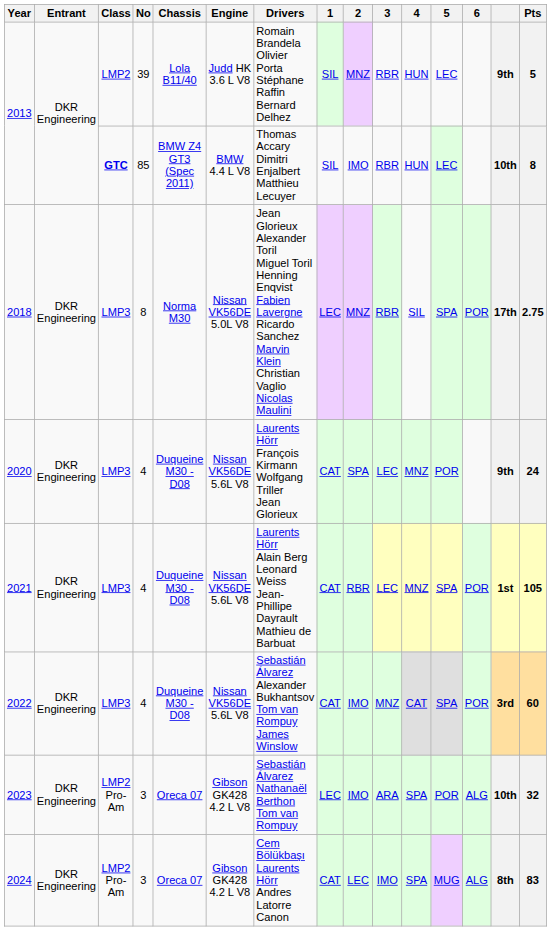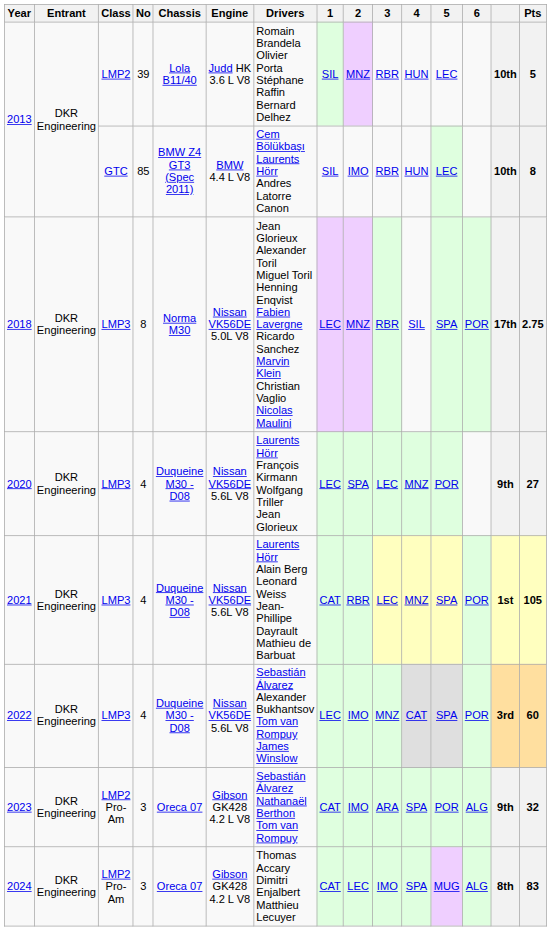2013 / 39 | column 14: 9th -> 10th
2013 / 85 | Class: bold -> normal
2013 / 85 | Drivers: Thomas Accary Dimitri Enjalbert Matthieu Lecuyer -> Cem Bölükbaşı Laurents Hörr Andres Latorre Canon
2020 | 1: CAT -> LEC
2020 | Pts: 24 -> 27
2022 | 1: CAT -> LEC
2023 | 1: LEC -> CAT
2023 | column 14: 10th -> 9th
2024 | Drivers: Cem Bölükbaşı Laurents Hörr Andres Latorre Canon -> Thomas Accary Dimitri Enjalbert Matthieu Lecuyer
